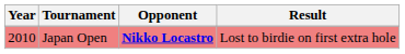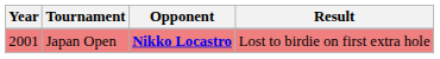Japan Open | Year: 2010 -> 2001
